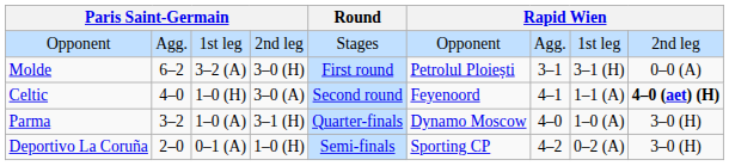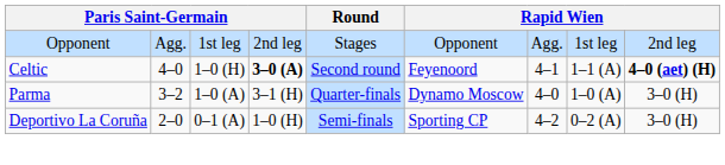- row: Molde | 6–2 | 3–2 (A) | 3–0 (H) | First round | Petrolul Ploiești | 3–1 | 3–1 (H) | 0–0 (A)
Celtic | column 4: normal -> bold
